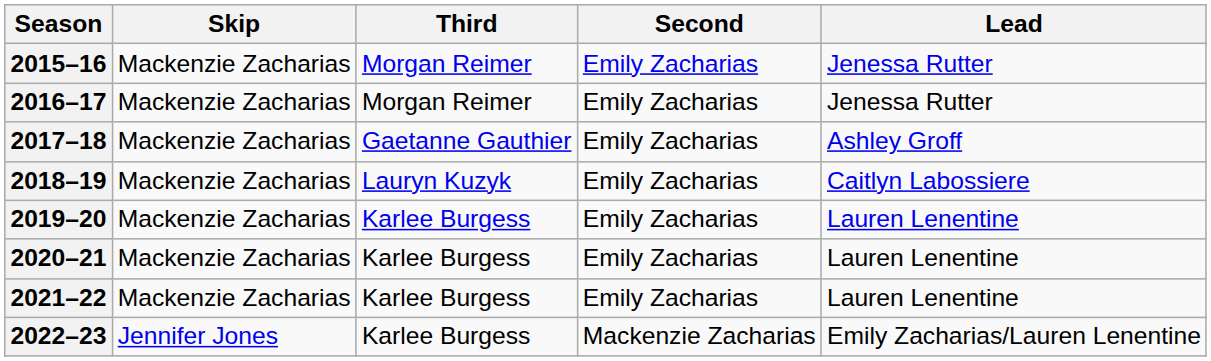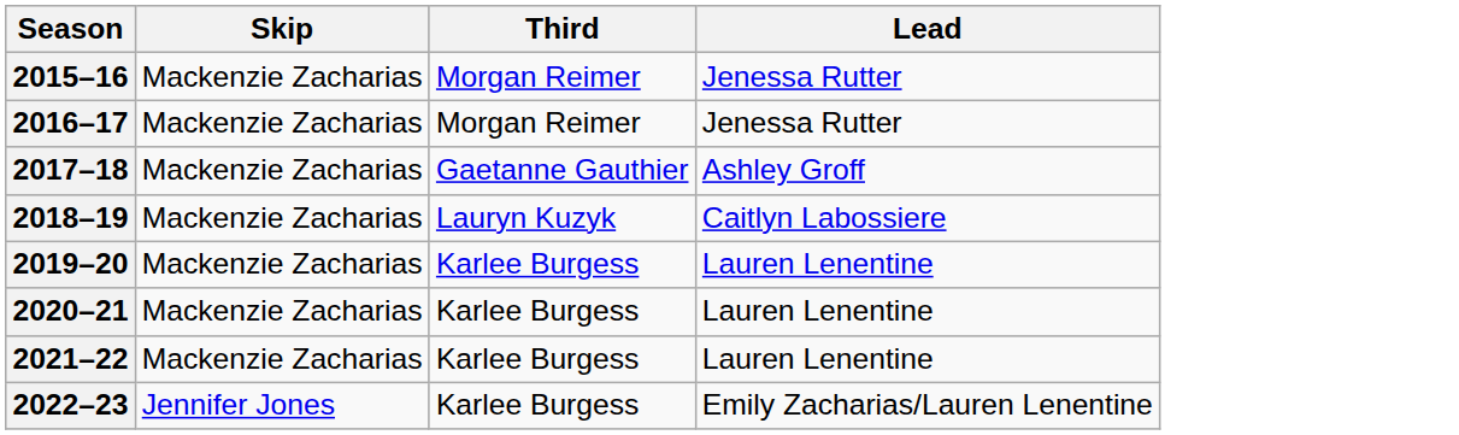- column: Second | Emily Zacharias | Emily Zacharias | Emily Zacharias | Emily Zacharias | Emily Zacharias | Emily Zacharias | Emily Zacharias | Mackenzie Zacharias
